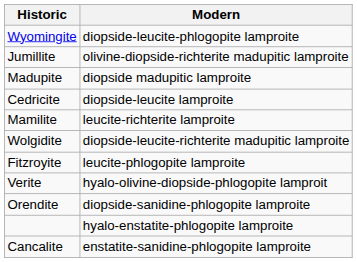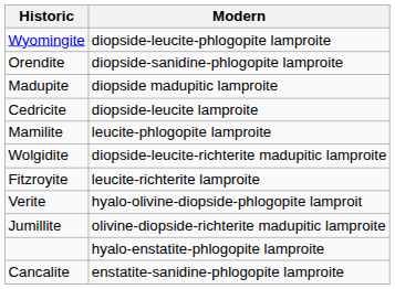rows swapped: Orendite <-> Jumillite
Mamilite | Modern: leucite-richterite lamproite -> leucite-phlogopite lamproite
Fitzroyite | Modern: leucite-phlogopite lamproite -> leucite-richterite lamproite
